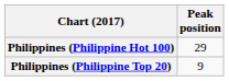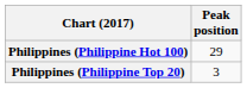Philippines (Philippine Top 20) | Peak position: 9 -> 3
